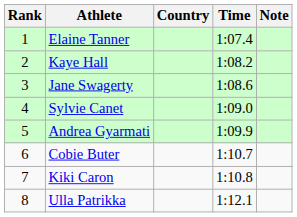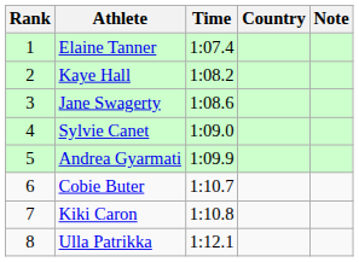columns swapped: Country <-> Time
